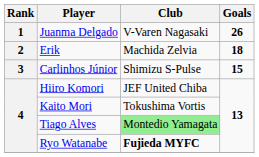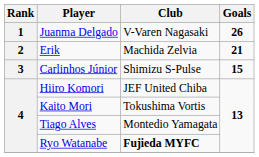Erik | Goals: 18 -> 21
Tiago Alves | Club: lightgreen background -> no background
